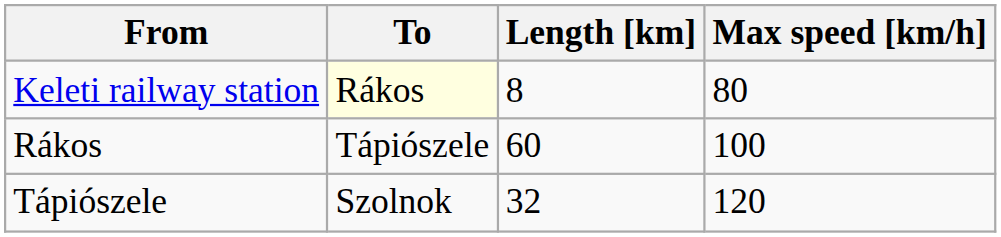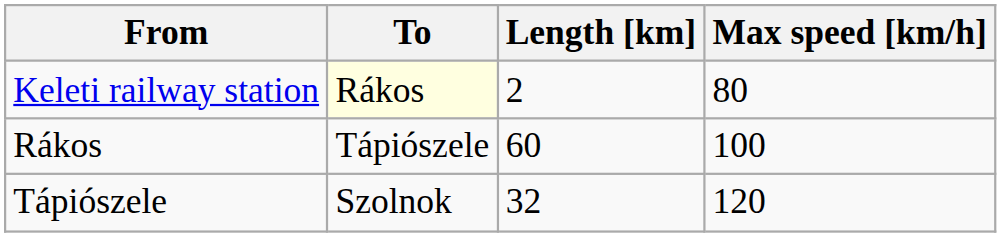Keleti railway station | Length [km]: 8 -> 2
